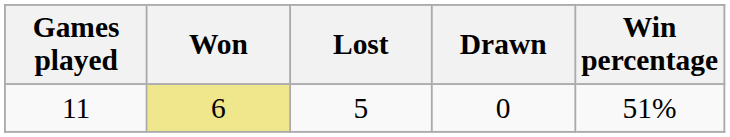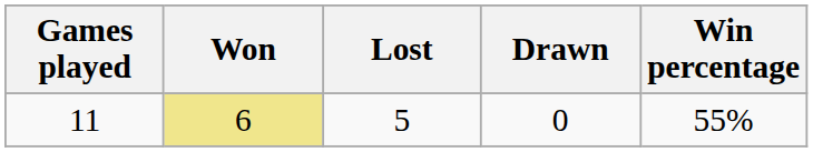11 | Win percentage: 51% -> 55%
